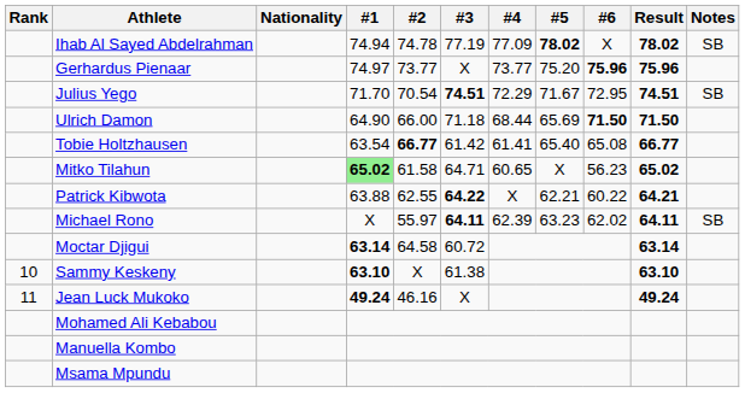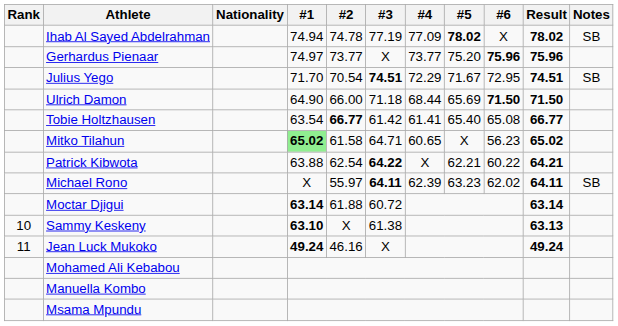Patrick Kibwota | #2: 62.55 -> 62.54
Moctar Djigui | #2: 64.58 -> 61.88
Sammy Keskeny | Result: 63.10 -> 63.13
